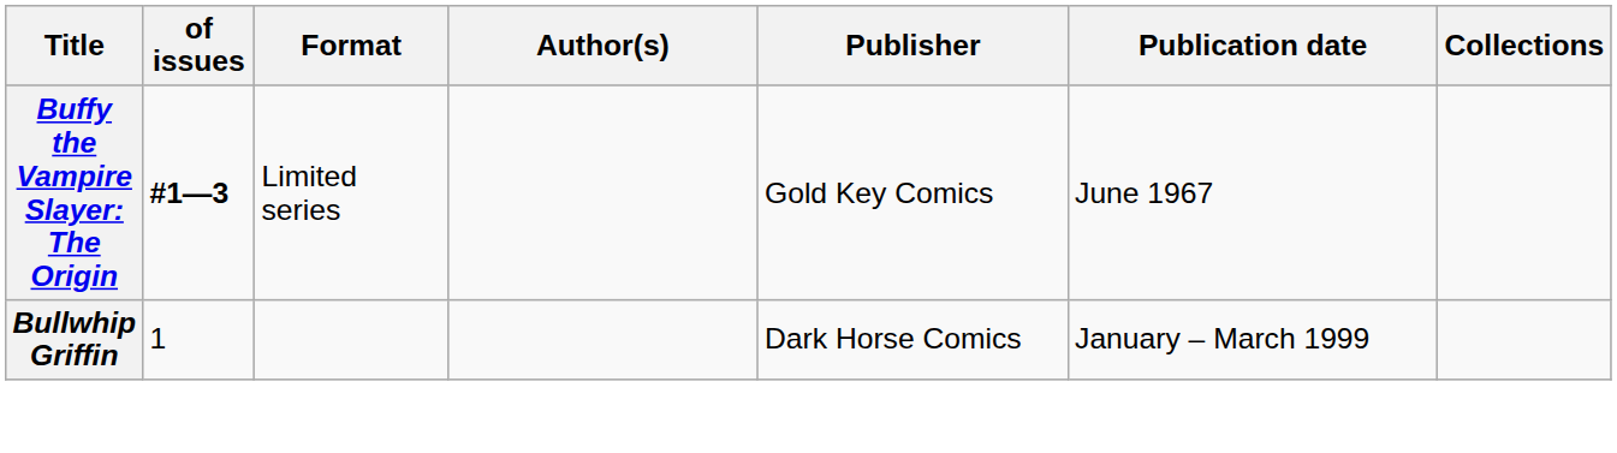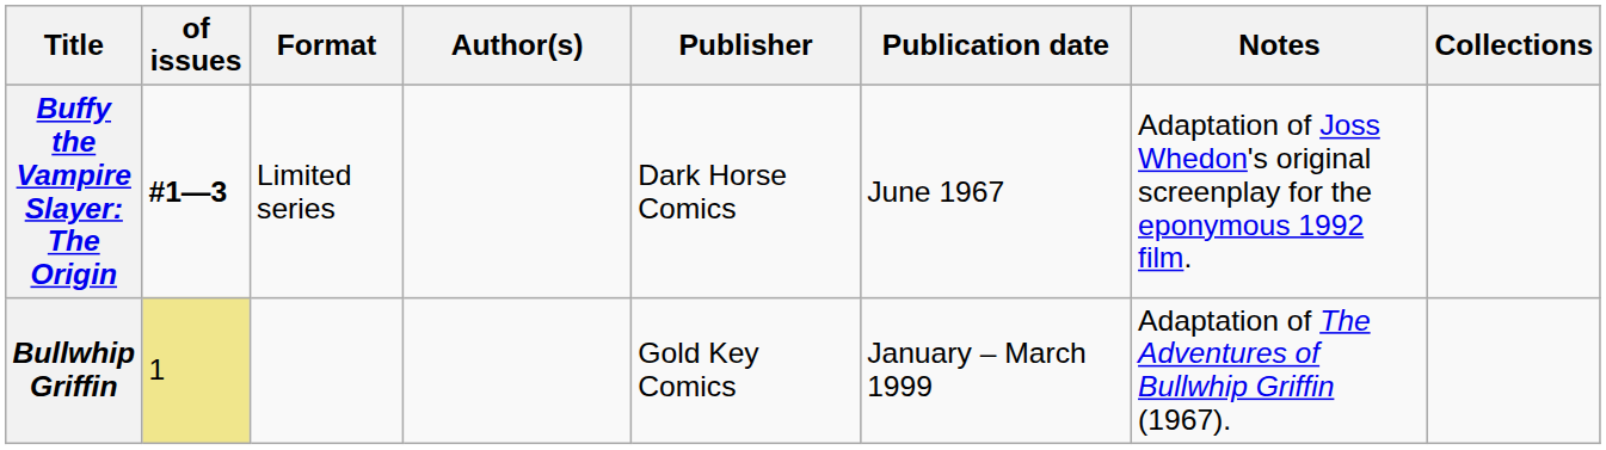+ column: Notes | Adaptation of Joss Whedon's original screenplay for the eponymous 1992 film. | Adaptation of The Adventures of Bullwhip Griffin (1967).
Buffy the Vampire Slayer: The Origin | Publisher: Gold Key Comics -> Dark Horse Comics
Bullwhip Griffin | of issues: no background -> khaki background
Bullwhip Griffin | Publisher: Dark Horse Comics -> Gold Key Comics
